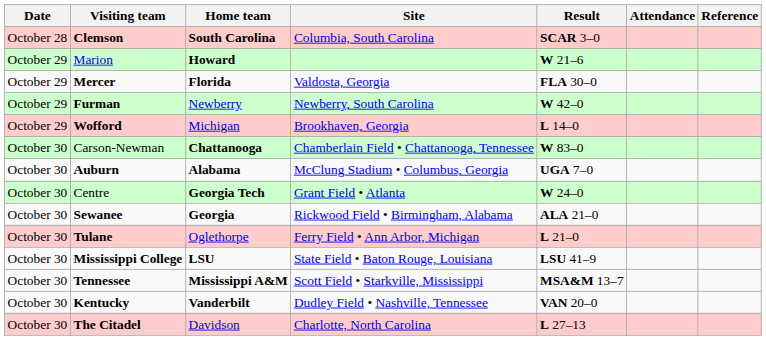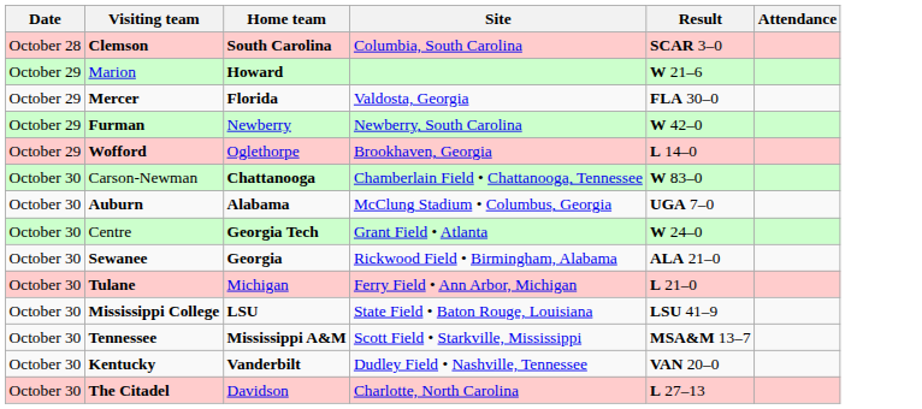- column: Reference
Wofford | Home team: Michigan -> Oglethorpe
Tulane | Home team: Oglethorpe -> Michigan
